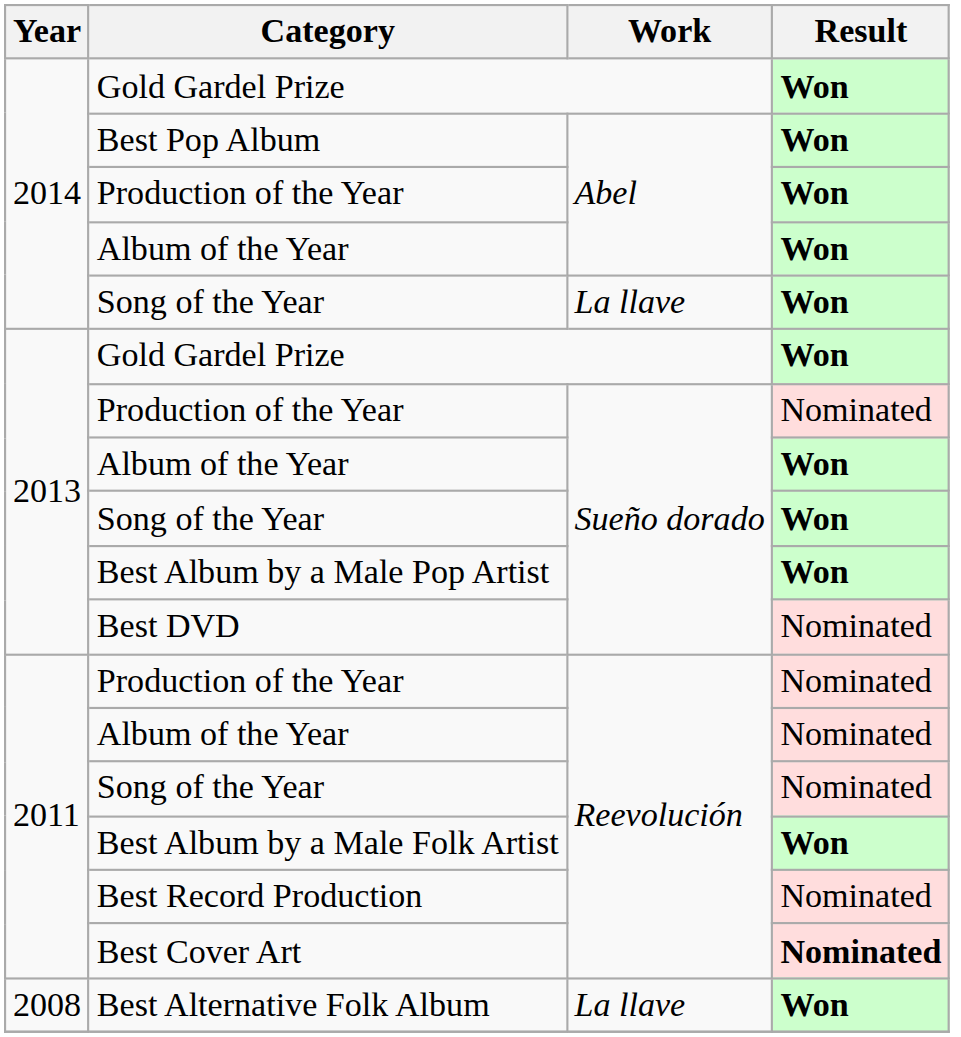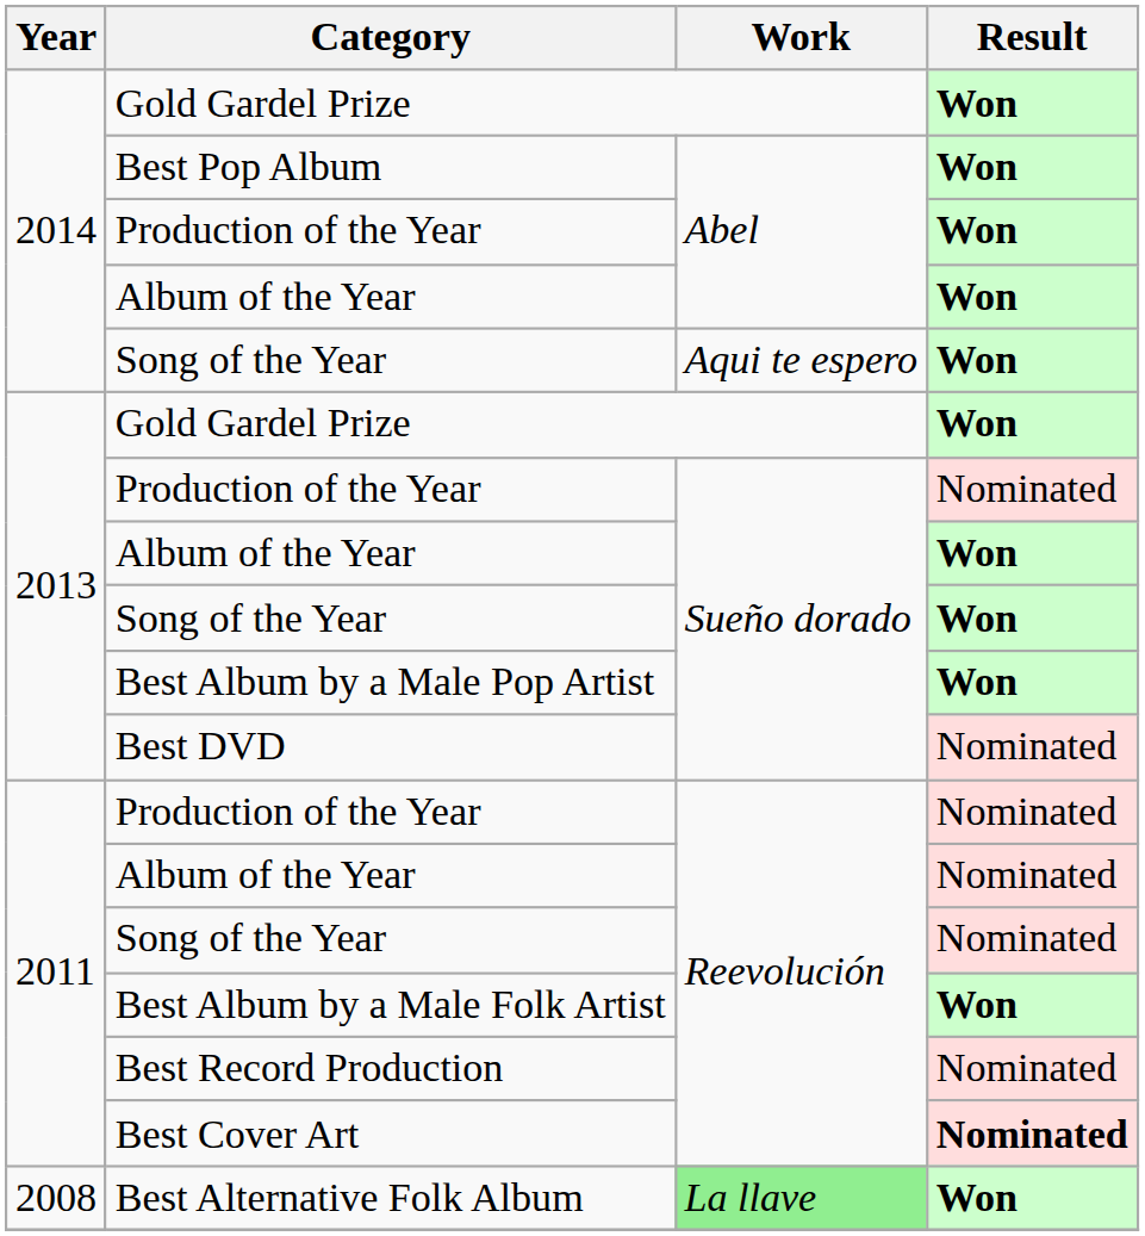2014 / Song of the Year | Work: La llave -> Aqui te espero
Best Alternative Folk Album | Work: no background -> lightgreen background
